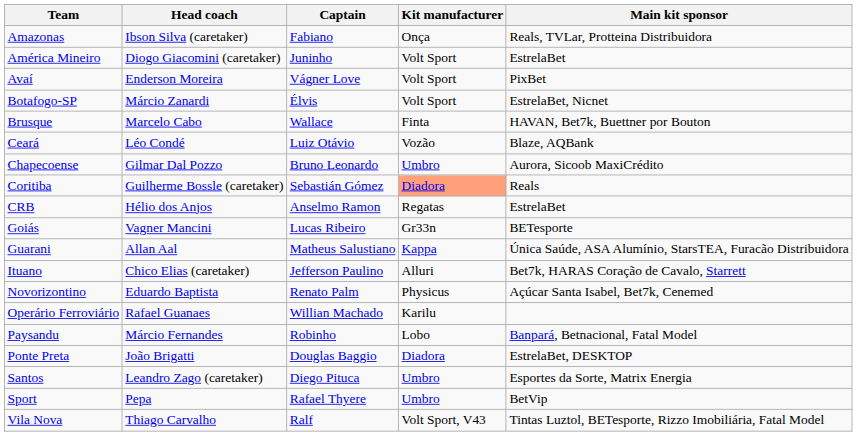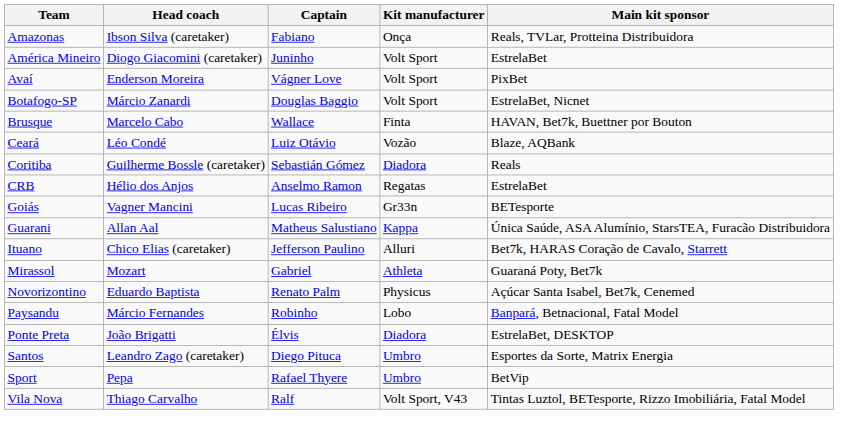Botafogo-SP | Captain: Élvis -> Douglas Baggio
- row: Chapecoense | Gilmar Dal Pozzo | Bruno Leonardo | Umbro | Aurora, Sicoob MaxiCrédito
Coritiba | Kit manufacturer: lightsalmon background -> no background
+ row: Mirassol | Mozart | Gabriel | Athleta | Guaraná Poty, Bet7k
- row: Operário Ferroviário | Rafael Guanaes | Willian Machado | Karilu
Ponte Preta | Captain: Douglas Baggio -> Élvis
